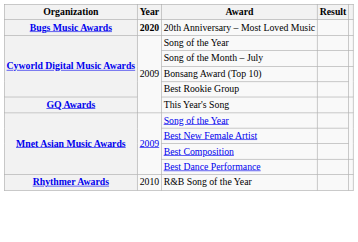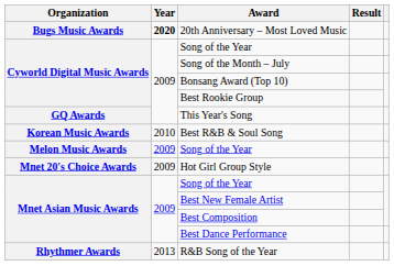+ row: Korean Music Awards | 2010 | Best R&B & Soul Song
+ row: Melon Music Awards | 2009 | Song of the Year
+ row: Mnet 20's Choice Awards | 2009 | Hot Girl Group Style
R&B Song of the Year | Year: 2010 -> 2013
